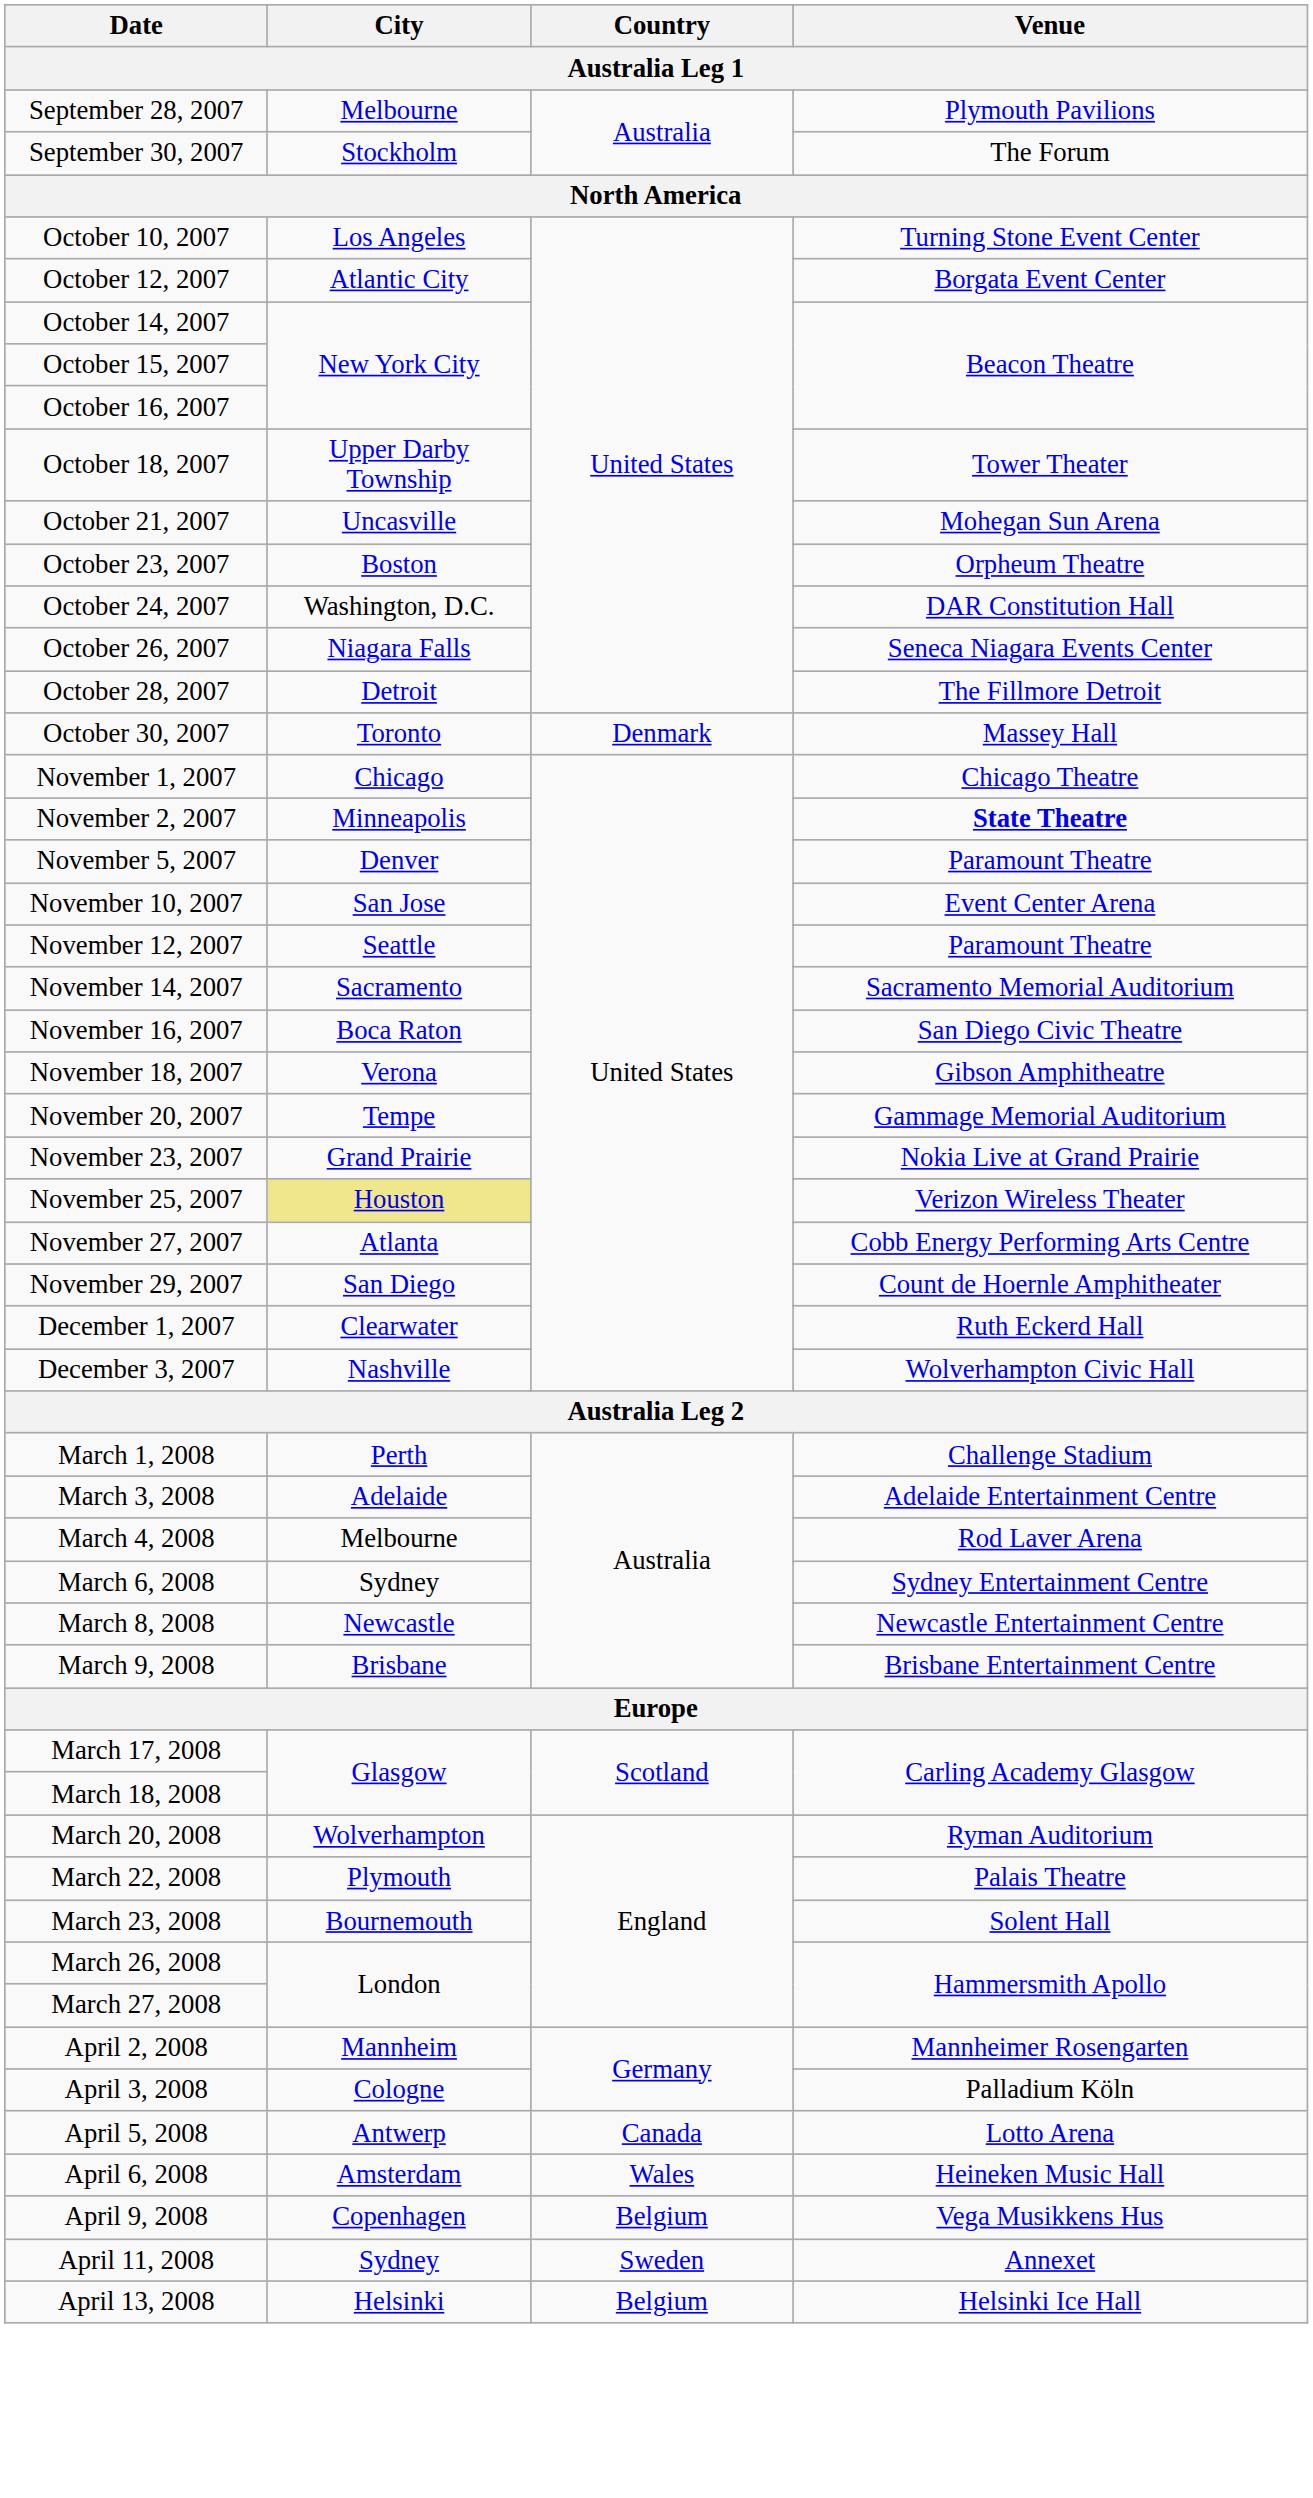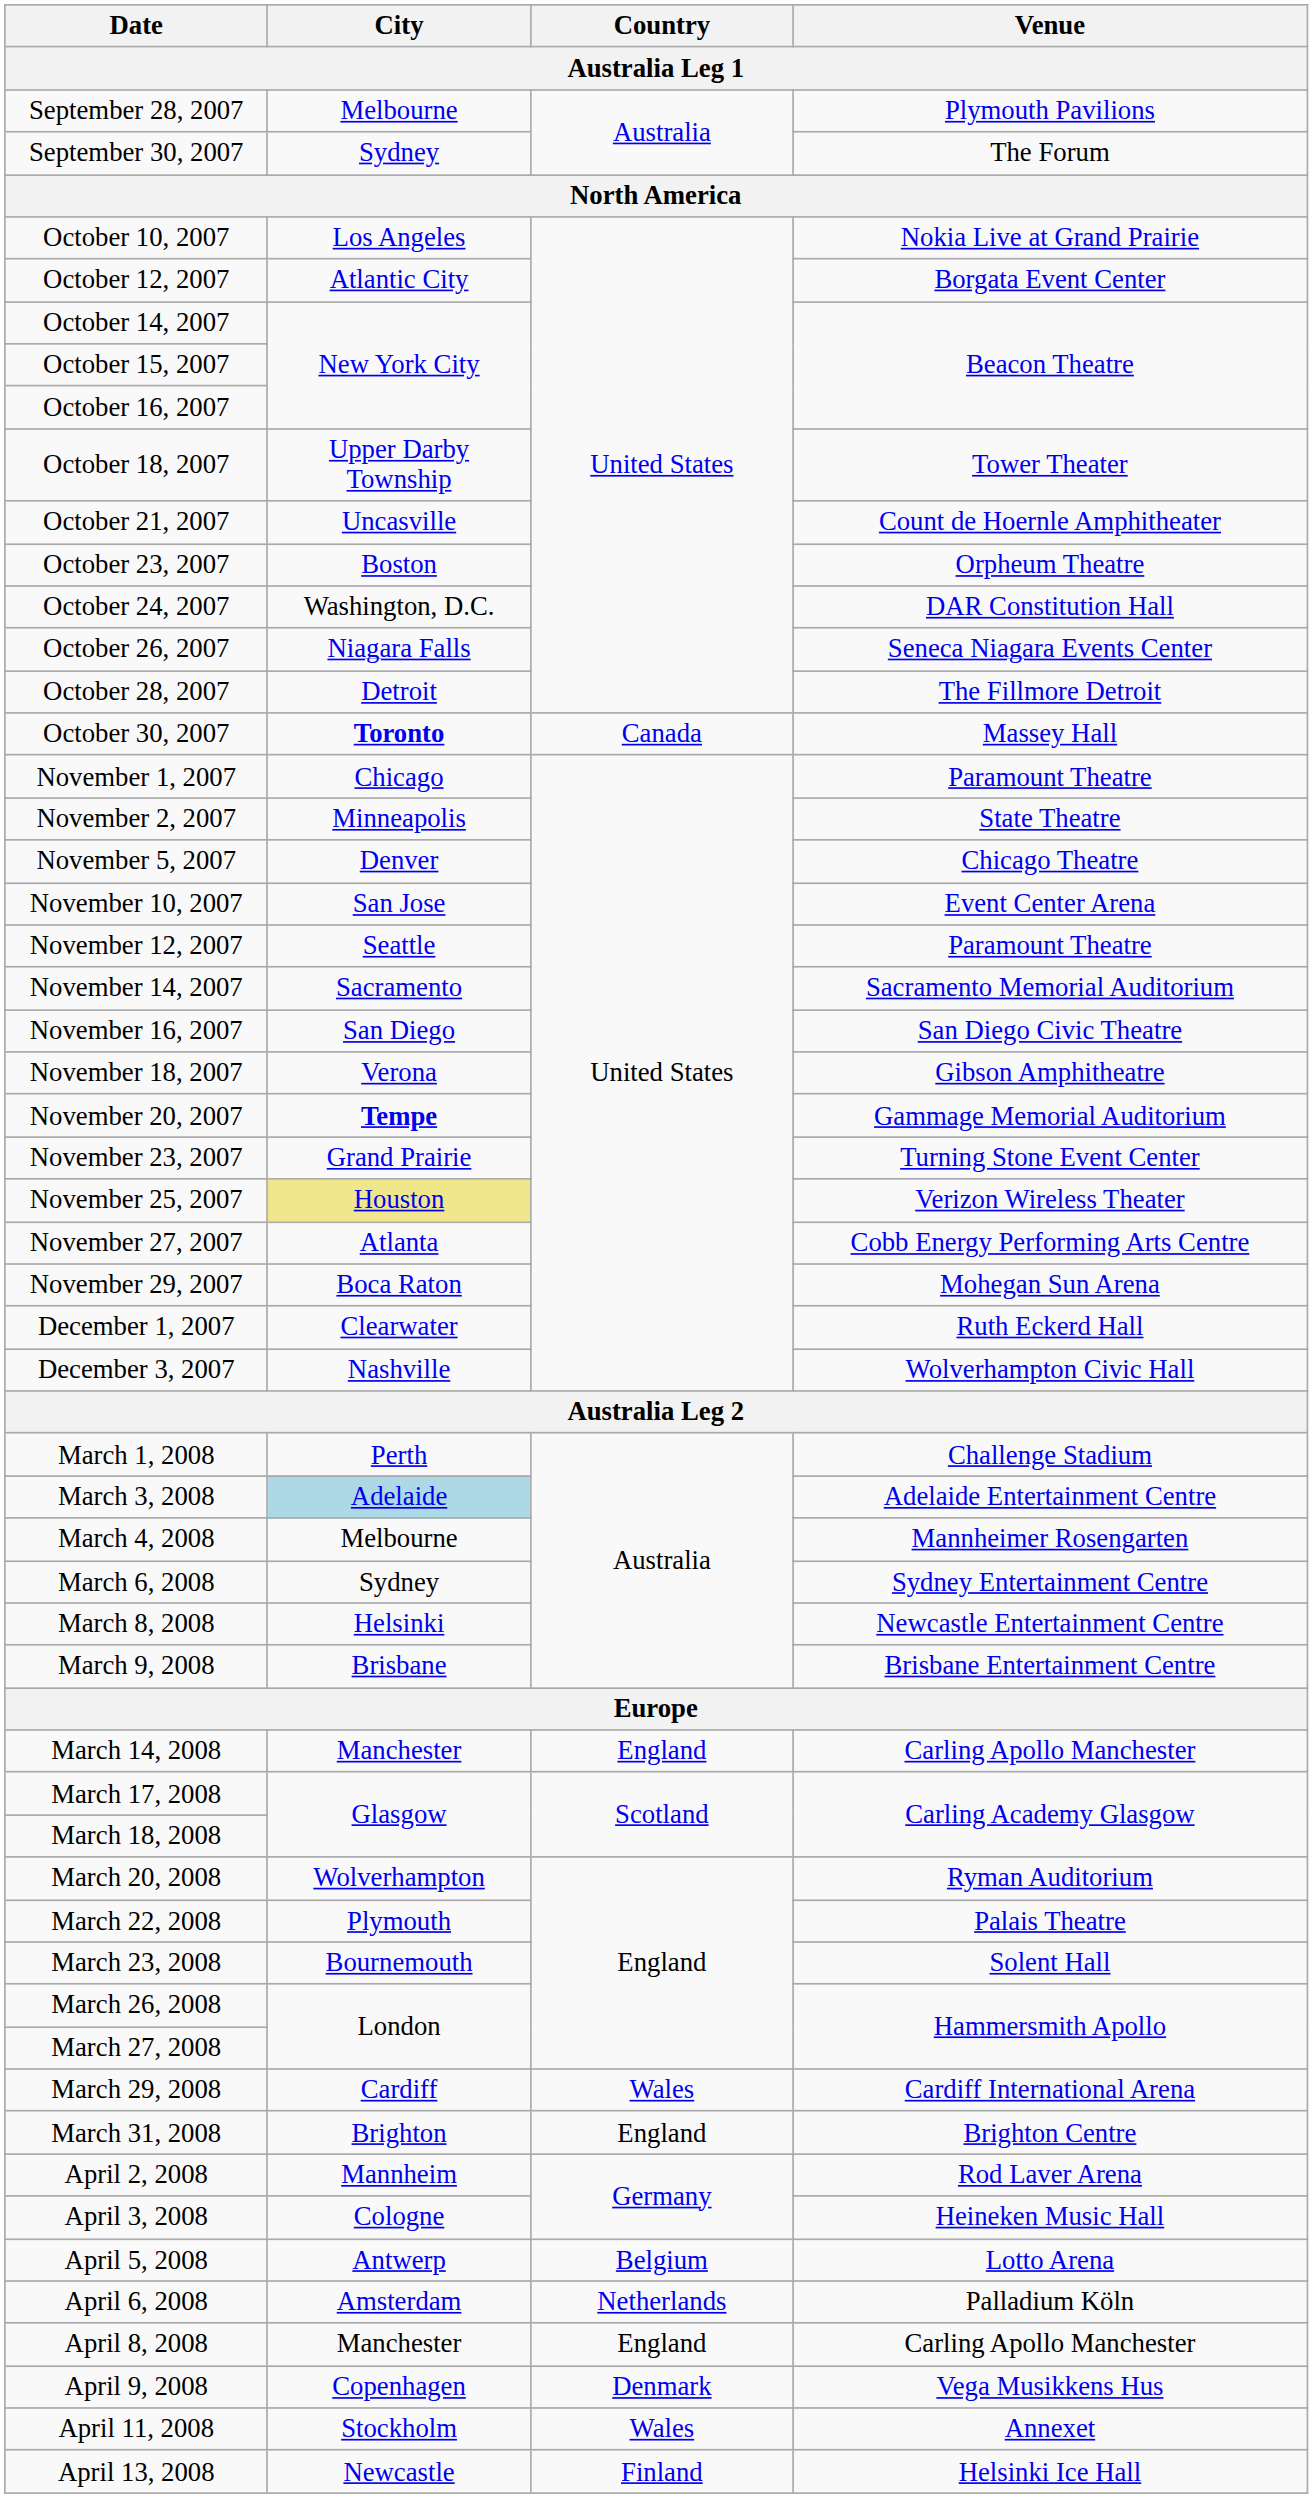September 30, 2007 | City: Stockholm -> Sydney
October 10, 2007 | Venue: Turning Stone Event Center -> Nokia Live at Grand Prairie
October 21, 2007 | Venue: Mohegan Sun Arena -> Count de Hoernle Amphitheater
October 30, 2007 | City: normal -> bold
October 30, 2007 | Country: Denmark -> Canada
November 1, 2007 | Venue: Chicago Theatre -> Paramount Theatre
November 2, 2007 | Venue: bold -> normal
November 5, 2007 | Venue: Paramount Theatre -> Chicago Theatre
November 16, 2007 | City: Boca Raton -> San Diego
November 20, 2007 | City: normal -> bold
November 23, 2007 | Venue: Nokia Live at Grand Prairie -> Turning Stone Event Center
November 29, 2007 | City: San Diego -> Boca Raton
November 29, 2007 | Venue: Count de Hoernle Amphitheater -> Mohegan Sun Arena
March 3, 2008 | City: no background -> lightblue background
March 4, 2008 | Venue: Rod Laver Arena -> Mannheimer Rosengarten
March 8, 2008 | City: Newcastle -> Helsinki
+ row: March 14, 2008 | Manchester | England | Carling Apollo Manchester
+ row: March 29, 2008 | Cardiff | Wales | Cardiff International Arena
+ row: March 31, 2008 | Brighton | England | Brighton Centre
April 2, 2008 | Venue: Mannheimer Rosengarten -> Rod Laver Arena
April 3, 2008 | Venue: Palladium Köln -> Heineken Music Hall
April 5, 2008 | Country: Canada -> Belgium
April 6, 2008 | Country: Wales -> Netherlands
April 6, 2008 | Venue: Heineken Music Hall -> Palladium Köln
+ row: April 8, 2008 | Manchester | England | Carling Apollo Manchester
April 9, 2008 | Country: Belgium -> Denmark
April 11, 2008 | City: Sydney -> Stockholm
April 11, 2008 | Country: Sweden -> Wales
April 13, 2008 | City: Helsinki -> Newcastle
April 13, 2008 | Country: Belgium -> Finland
